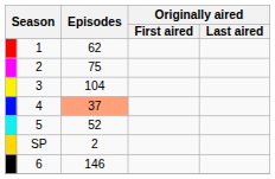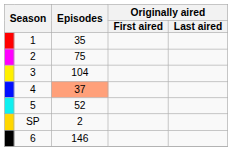1 | Episodes: 62 -> 35
